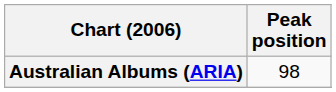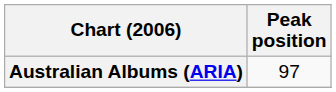Australian Albums (ARIA) | Peak position: 98 -> 97
